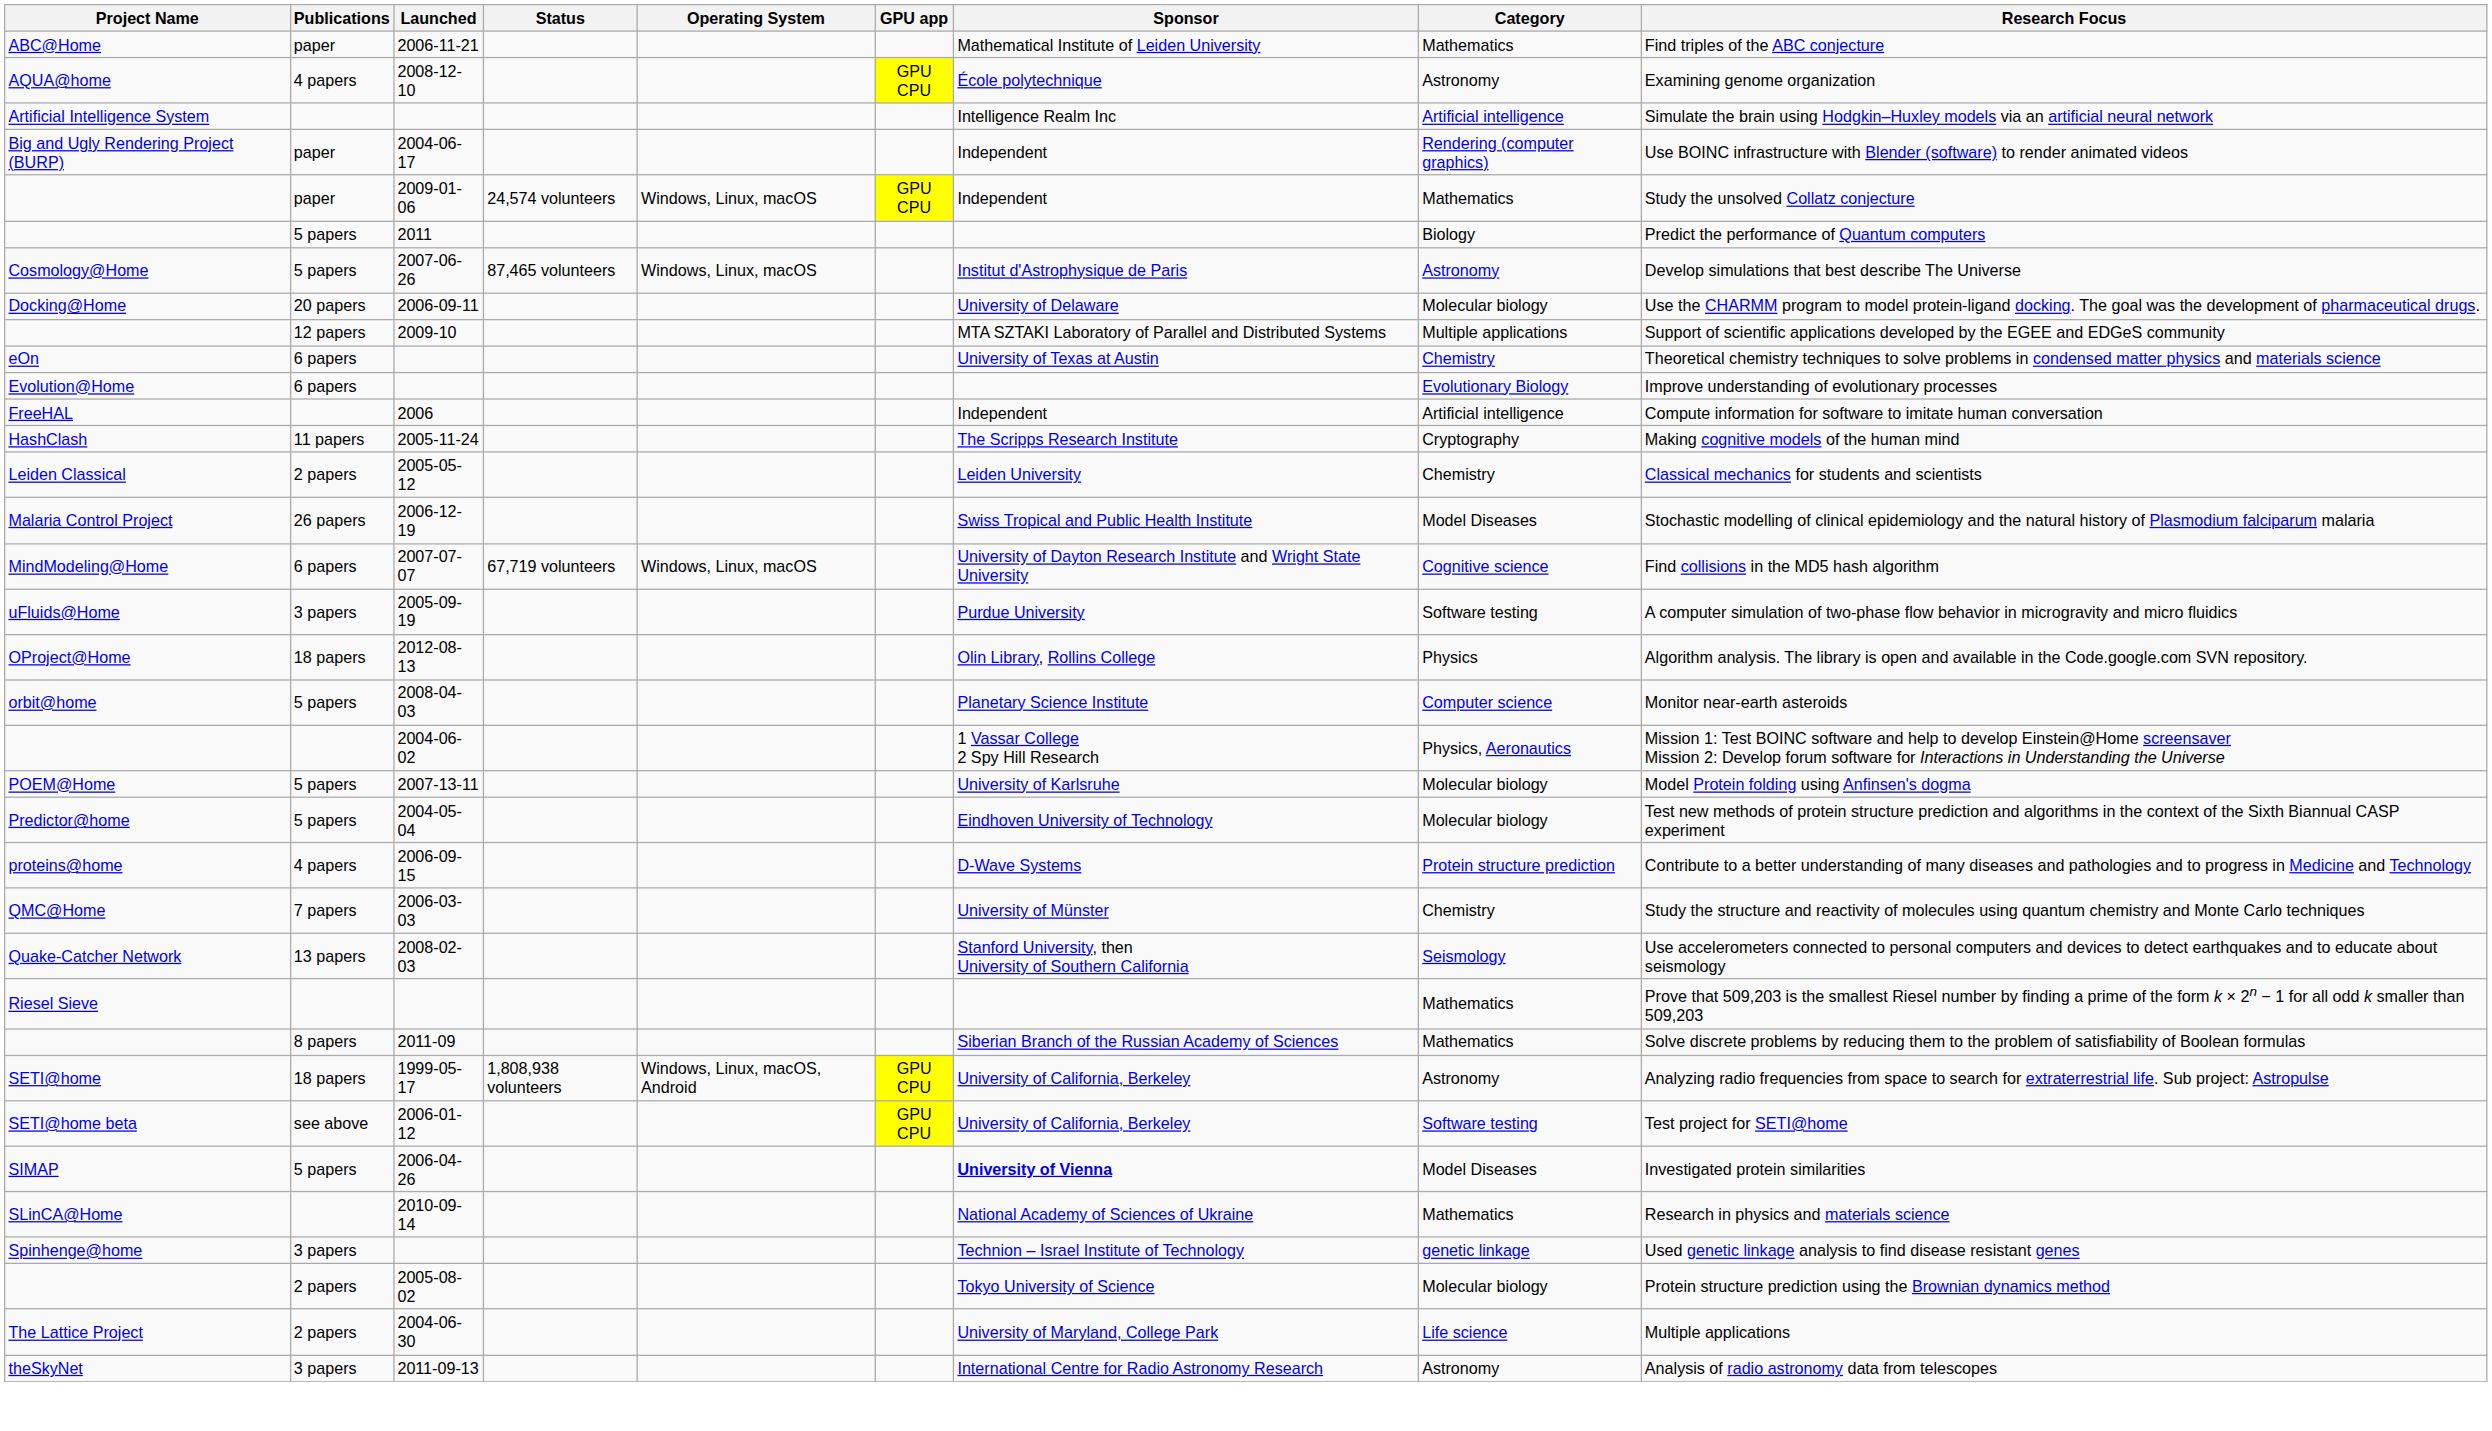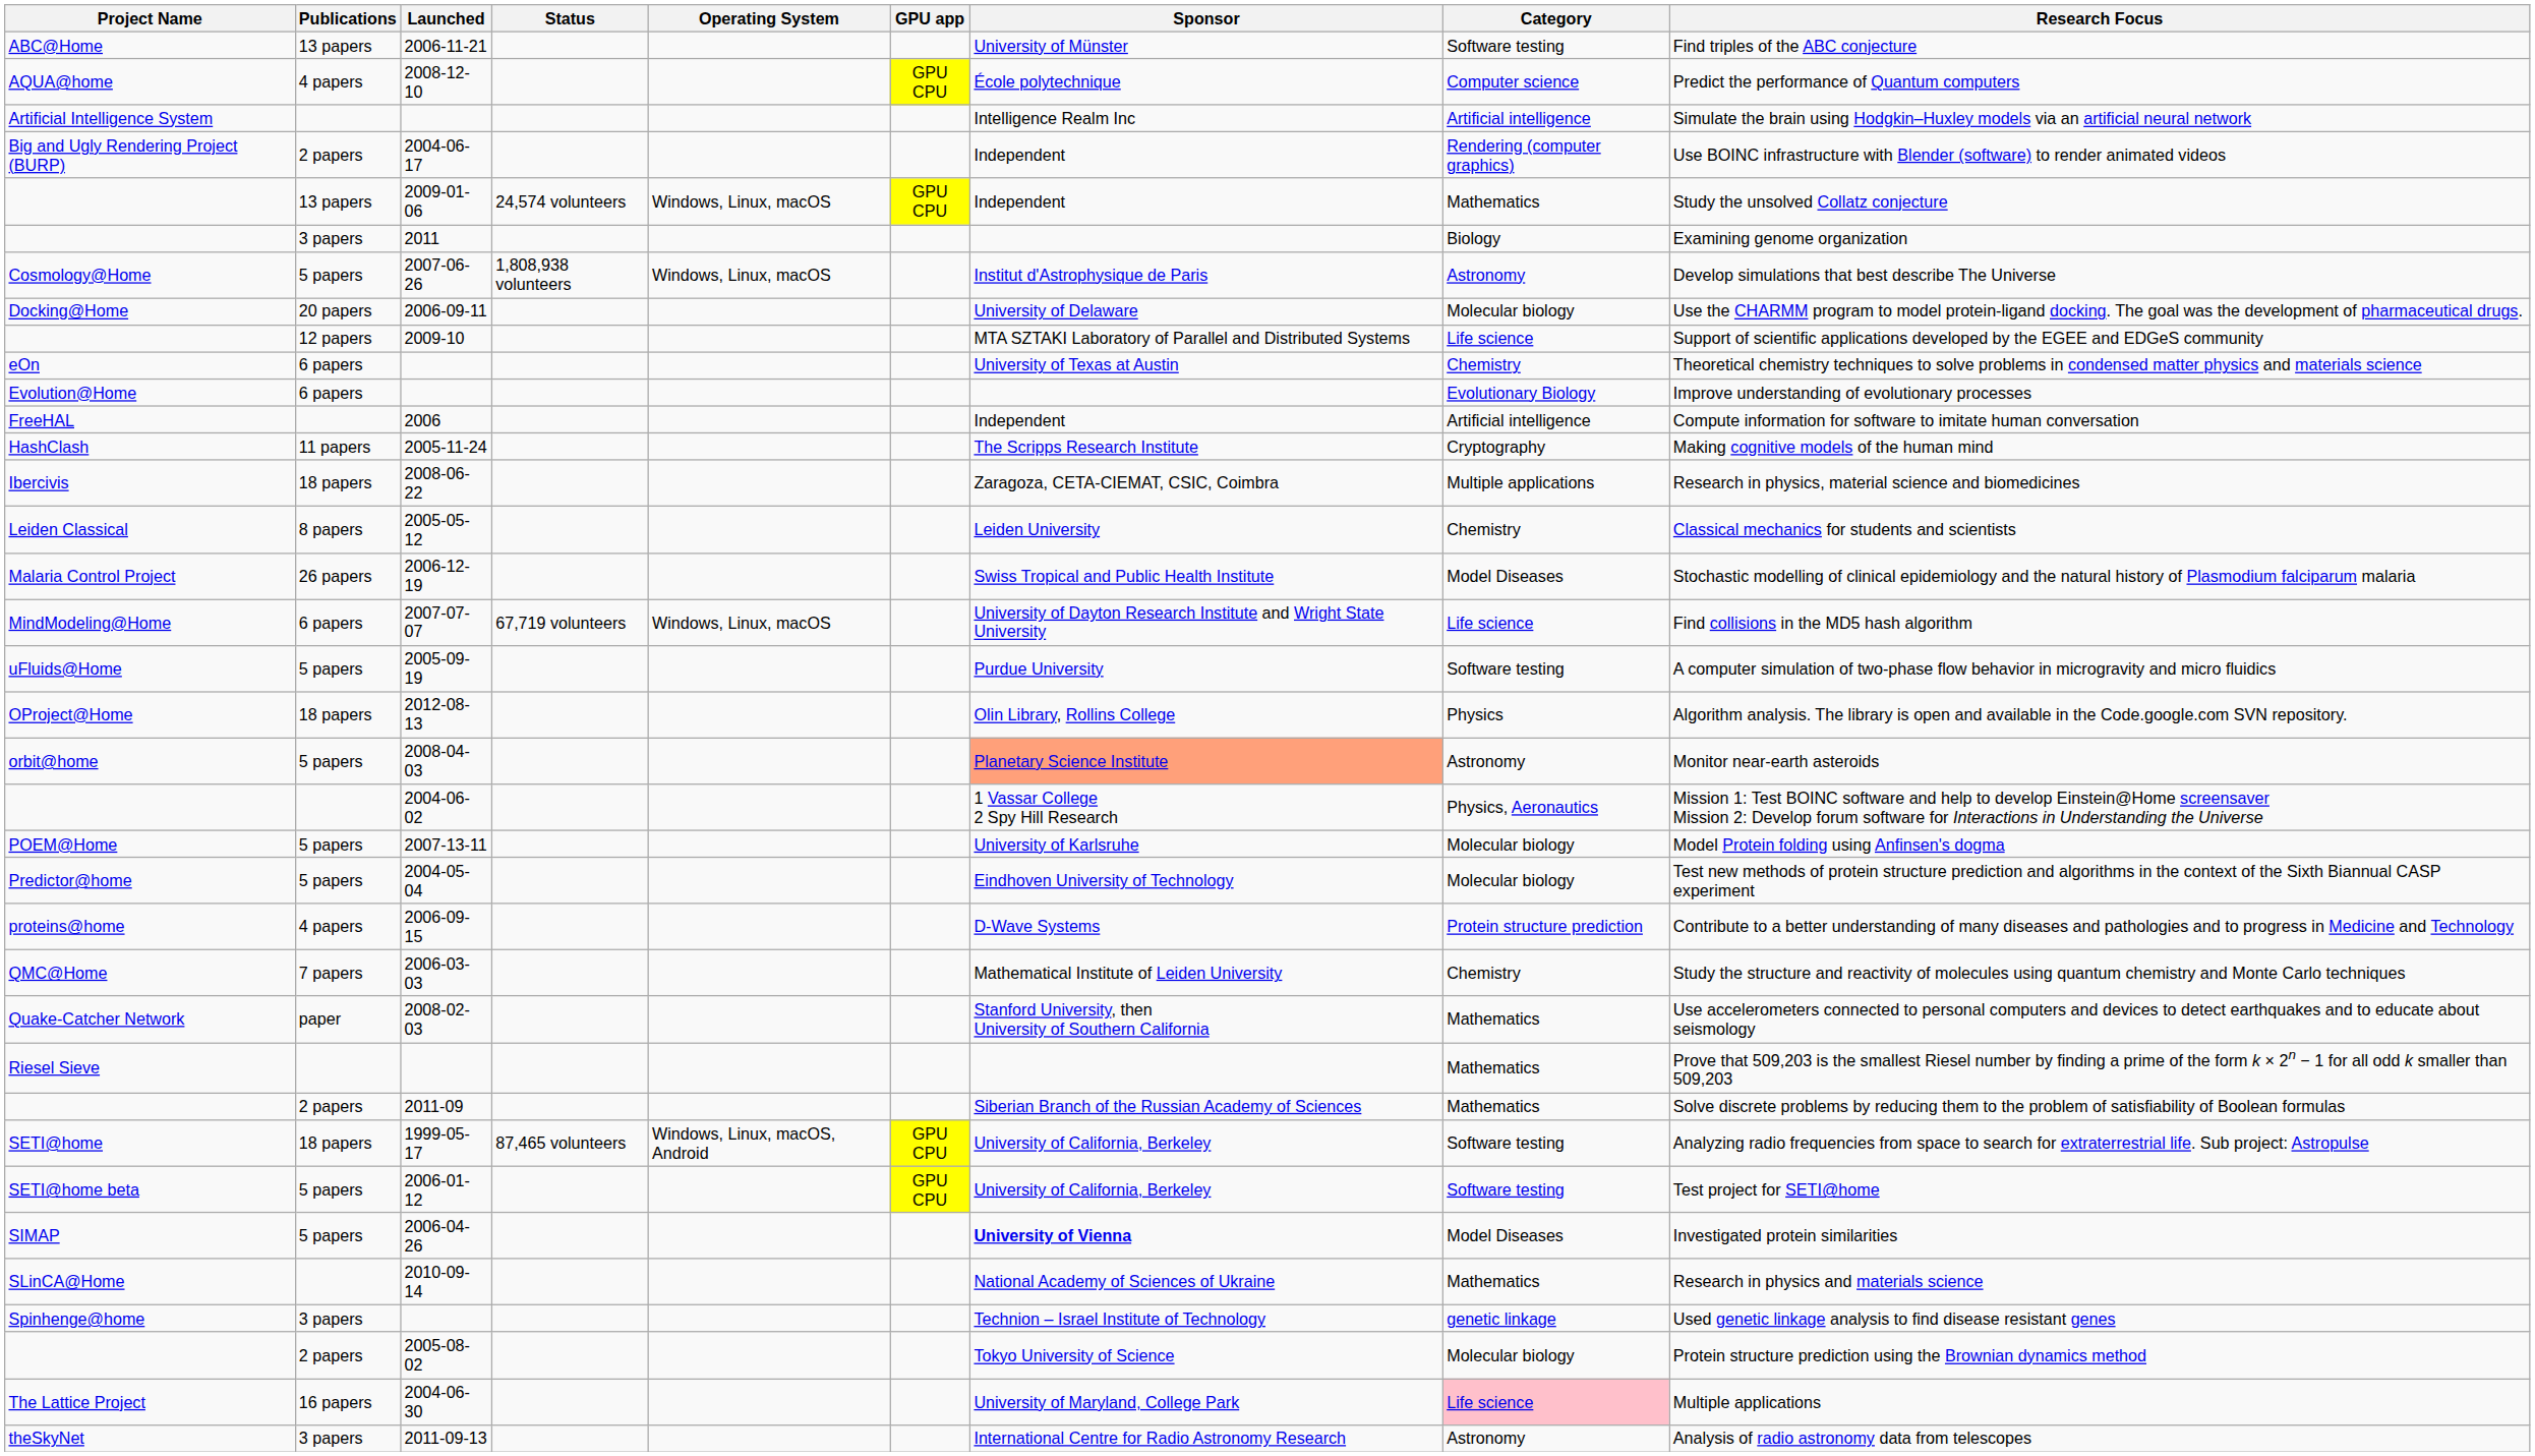2006-11-21 | Publications: paper -> 13 papers
2006-11-21 | Sponsor: Mathematical Institute of Leiden University -> University of Münster
2006-11-21 | Category: Mathematics -> Software testing
2008-12-10 | Category: Astronomy -> Computer science
2008-12-10 | Research Focus: Examining genome organization -> Predict the performance of Quantum computers
2004-06-17 | Publications: paper -> 2 papers
2009-01-06 | Publications: paper -> 13 papers
2011 | Publications: 5 papers -> 3 papers
2011 | Research Focus: Predict the performance of Quantum computers -> Examining genome organization
2007-06-26 | Status: 87,465 volunteers -> 1,808,938 volunteers
2009-10 | Category: Multiple applications -> Life science
+ row: Ibercivis | 18 papers | 2008-06-22 | Zaragoza, CETA-CIEMAT, CSIC, Coimbra | Multiple applications | Research in physics, material science and biomedicines
2005-05-12 | Publications: 2 papers -> 8 papers
2007-07-07 | Category: Cognitive science -> Life science
2005-09-19 | Publications: 3 papers -> 5 papers
2008-04-03 | Sponsor: no background -> lightsalmon background
2008-04-03 | Category: Computer science -> Astronomy
2006-03-03 | Sponsor: University of Münster -> Mathematical Institute of Leiden University
2008-02-03 | Publications: 13 papers -> paper
2008-02-03 | Category: Seismology -> Mathematics
2011-09 | Publications: 8 papers -> 2 papers
1999-05-17 | Status: 1,808,938 volunteers -> 87,465 volunteers
1999-05-17 | Category: Astronomy -> Software testing
2006-01-12 | Publications: see above -> 5 papers
2004-06-30 | Publications: 2 papers -> 16 papers
2004-06-30 | Category: no background -> pink background
